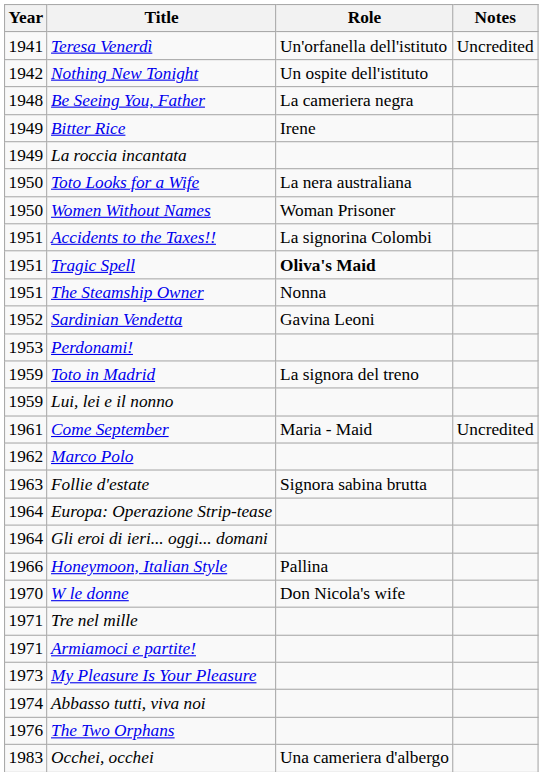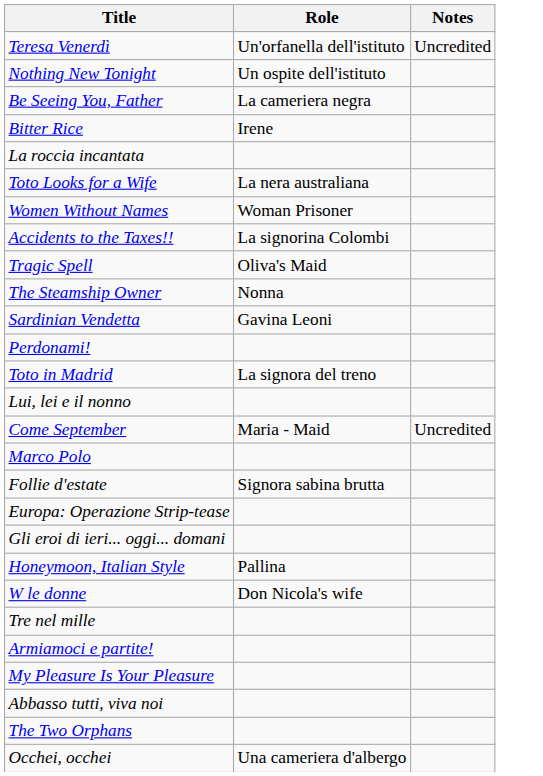- column: Year | 1941 | 1942 | 1948 | 1949 | 1949 | 1950 | 1950 | 1951 | 1951 | 1951 | 1952 | 1953 | 1959 | 1959 | 1961 | 1962 | 1963 | 1964 | 1964 | 1966 | 1970 | 1971 | 1971 | 1973 | 1974 | 1976 | 1983
Tragic Spell | Role: bold -> normal
